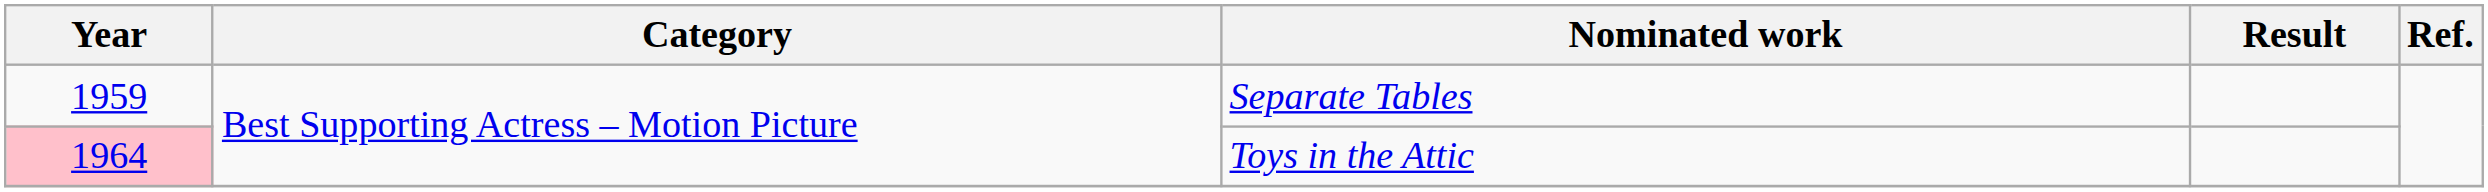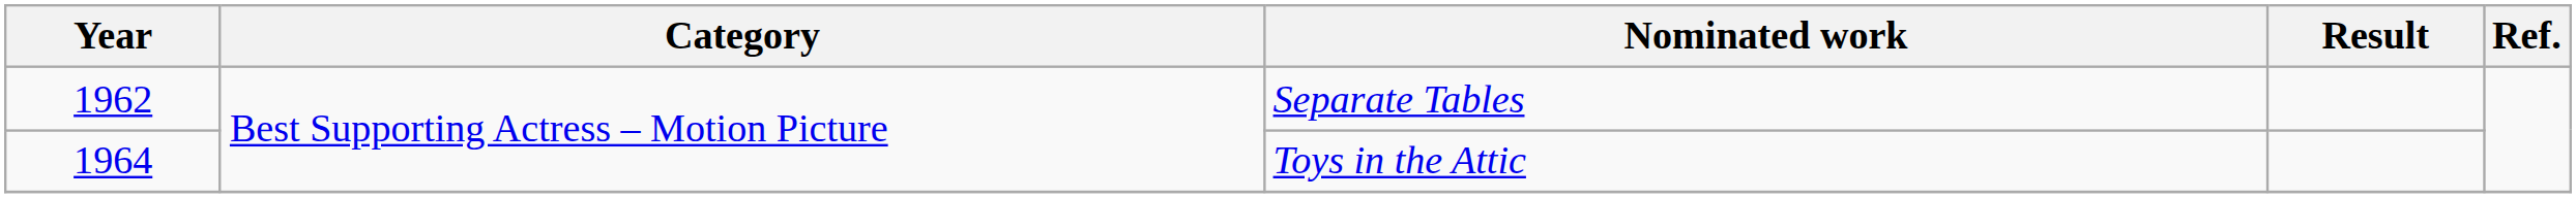Separate Tables | Year: 1959 -> 1962
Toys in the Attic | Year: pink background -> no background
